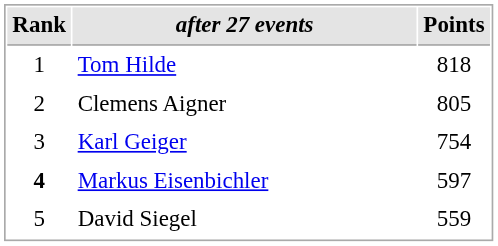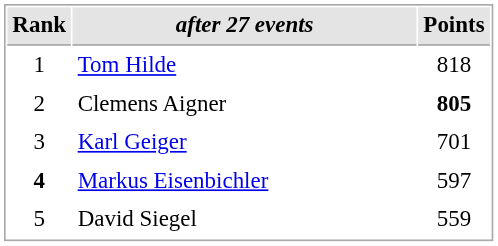Clemens Aigner | Points: normal -> bold
Karl Geiger | Points: 754 -> 701
